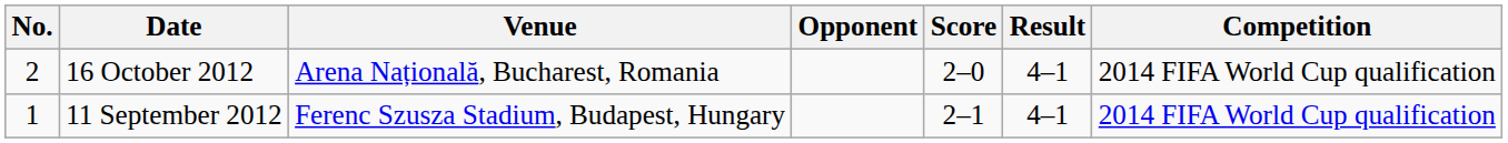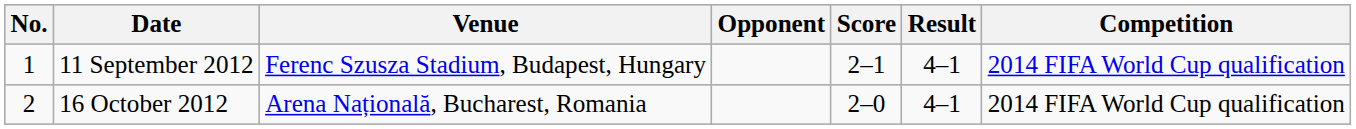rows swapped: 11 September 2012 <-> 16 October 2012
